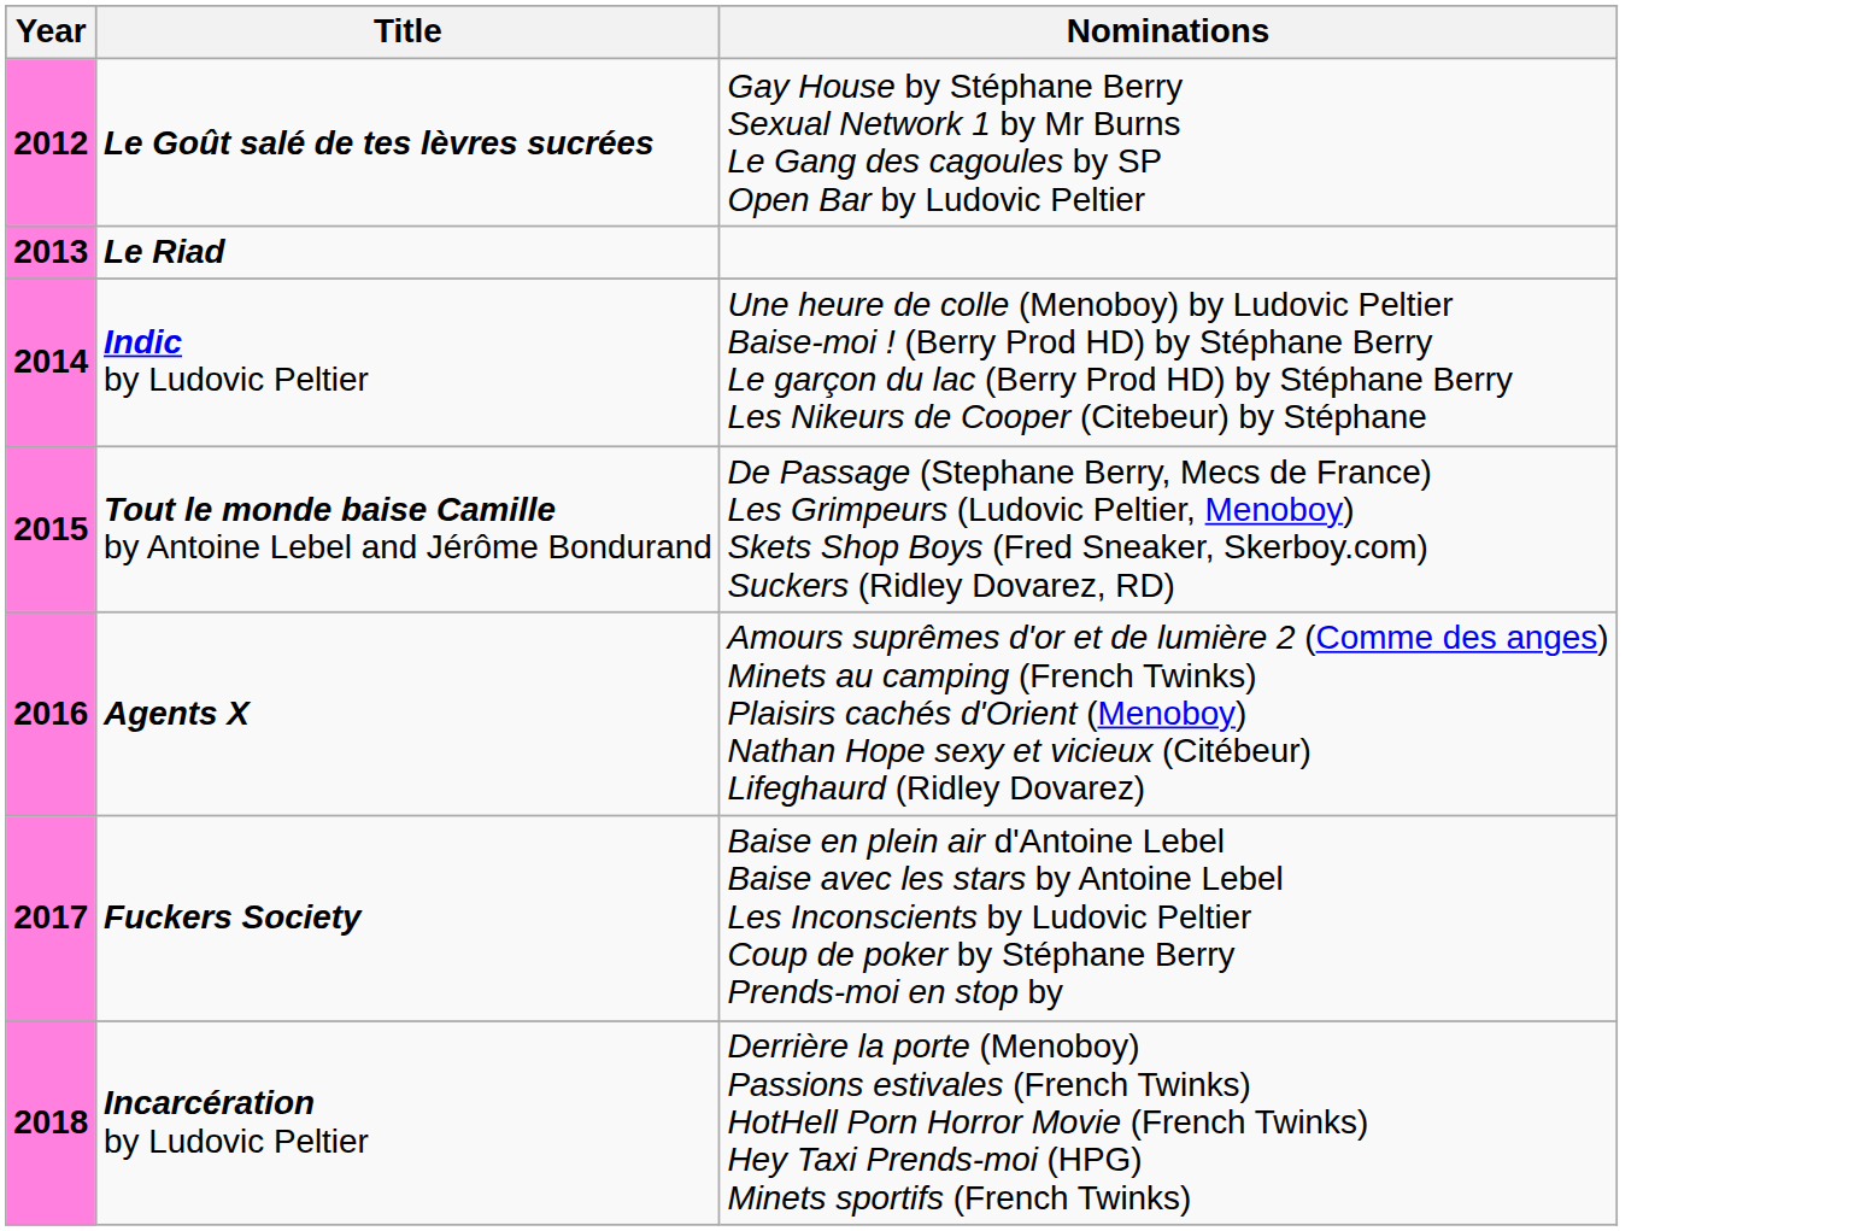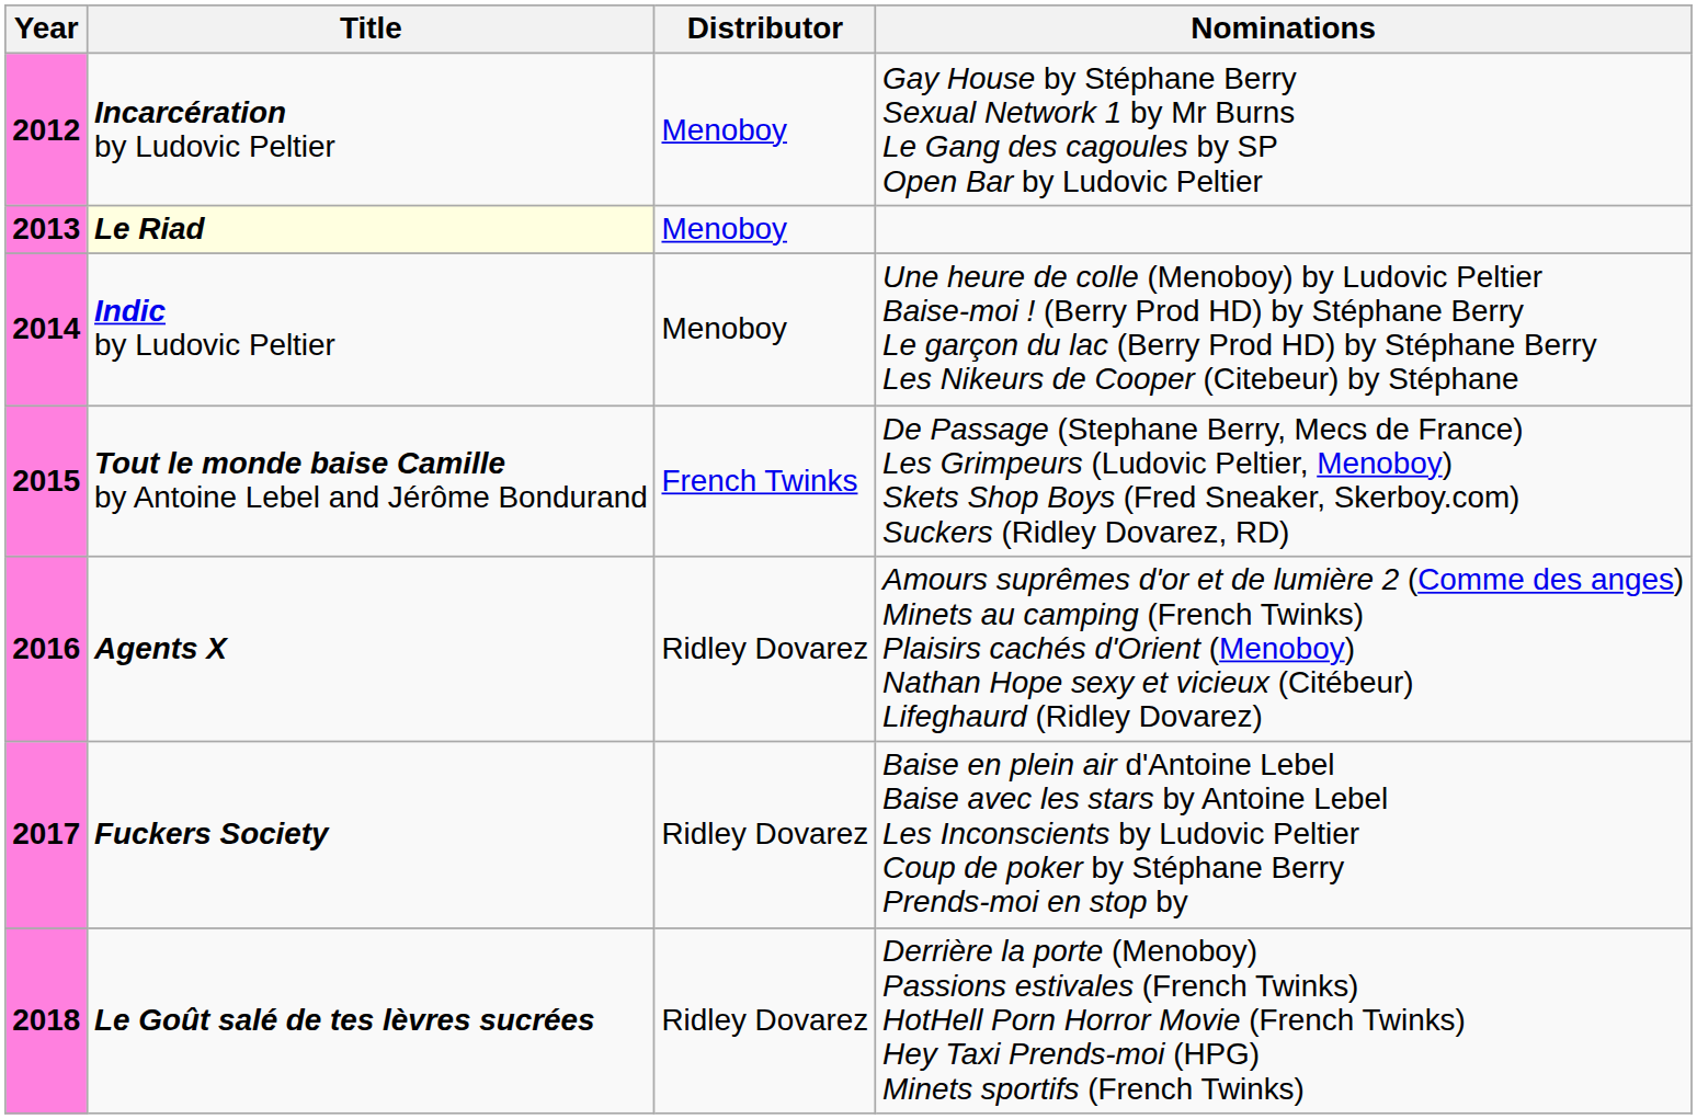+ column: Distributor | Menoboy | Menoboy | Menoboy | French Twinks | Ridley Dovarez | Ridley Dovarez | Ridley Dovarez
2012 | Title: Le Goût salé de tes lèvres sucrées -> Incarcération by Ludovic Peltier
2013 | Title: no background -> lightyellow background
2018 | Title: Incarcération by Ludovic Peltier -> Le Goût salé de tes lèvres sucrées
